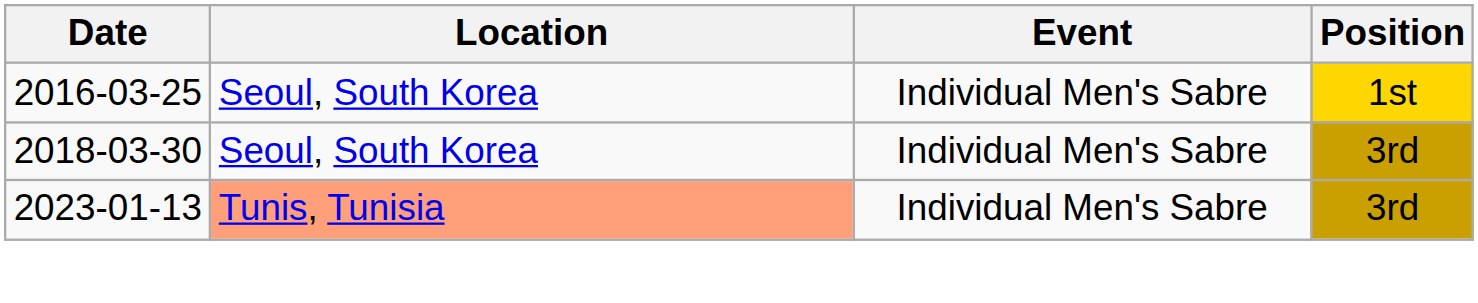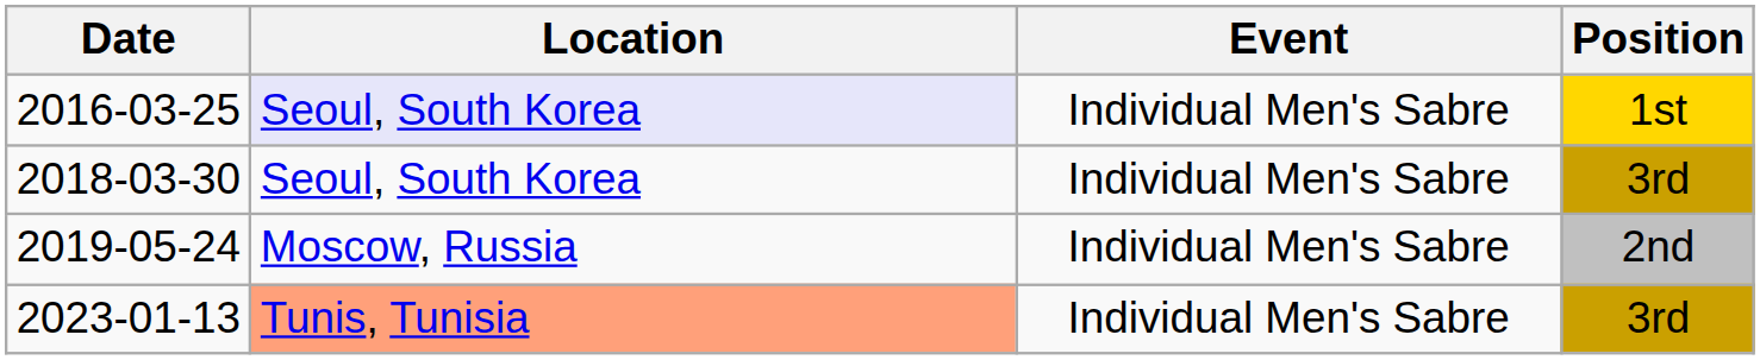2016-03-25 | Location: no background -> lavender background
+ row: 2019-05-24 | Moscow, Russia | Individual Men's Sabre | 2nd
